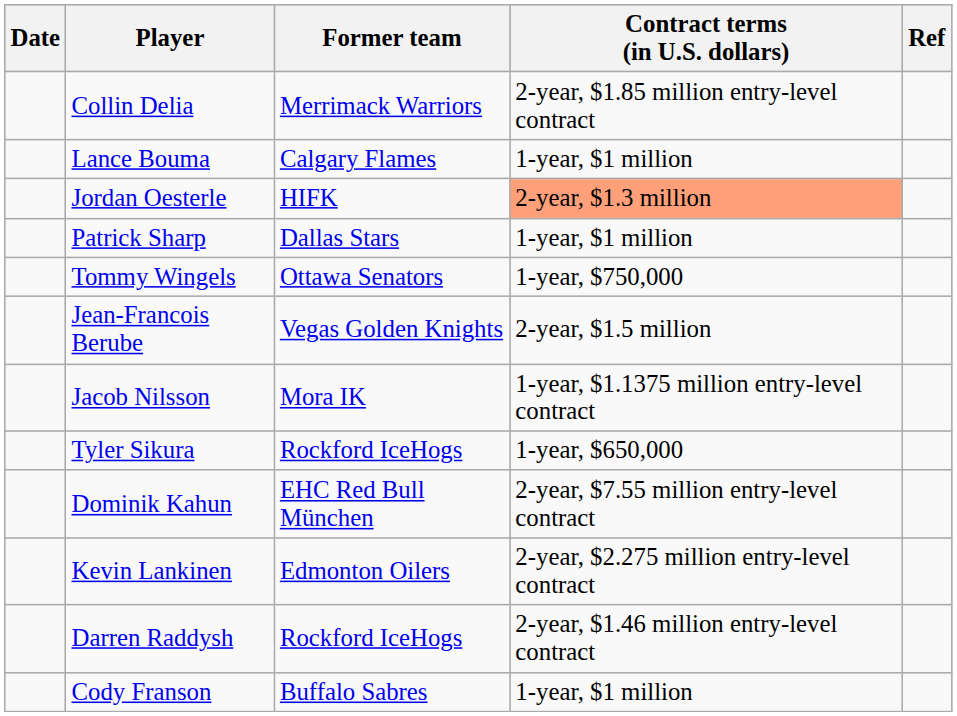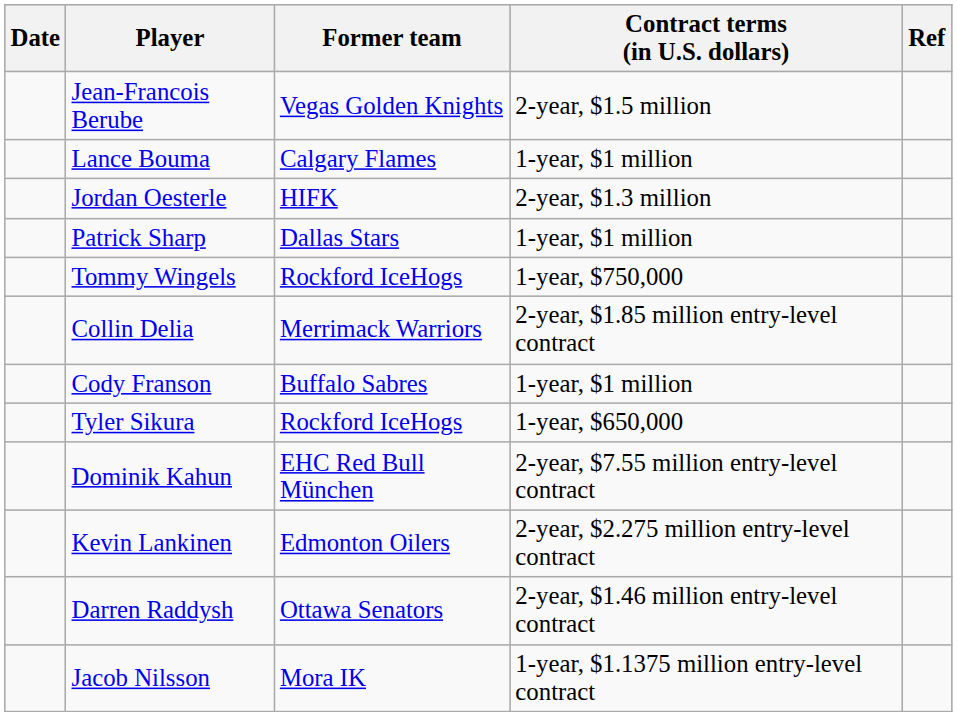rows swapped: Jean-Francois Berube <-> Collin Delia
Jordan Oesterle | Contract terms (in U.S. dollars): lightsalmon background -> no background
Tommy Wingels | Former team: Ottawa Senators -> Rockford IceHogs
rows swapped: Cody Franson <-> Jacob Nilsson
Darren Raddysh | Former team: Rockford IceHogs -> Ottawa Senators
